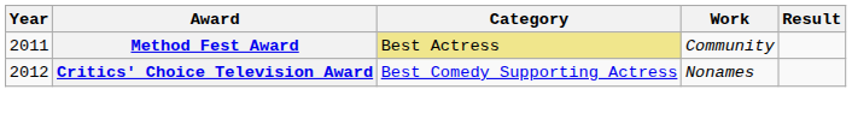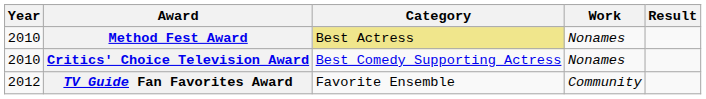Method Fest Award | Year: 2011 -> 2010
Method Fest Award | Work: Community -> Nonames
Critics' Choice Television Award | Year: 2012 -> 2010
+ row: 2012 | TV Guide Fan Favorites Award | Favorite Ensemble | Community
